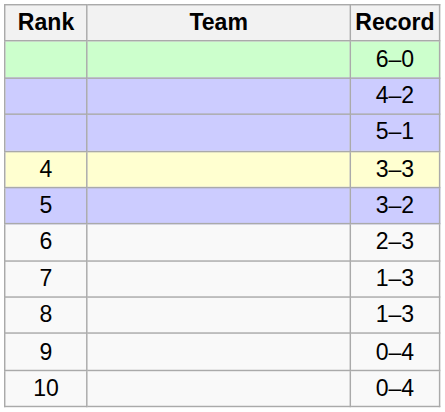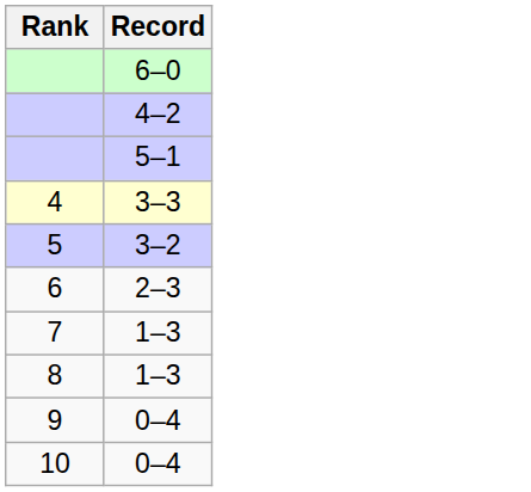- column: Team
